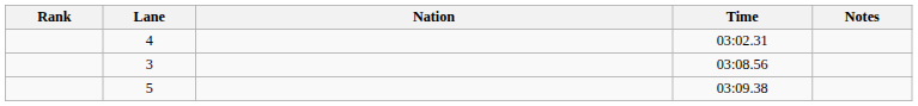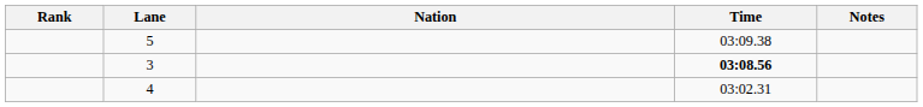rows swapped: 4 <-> 5
3 | Time: normal -> bold
